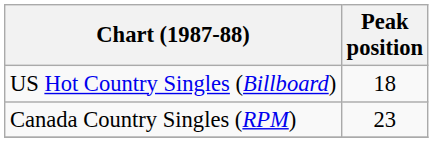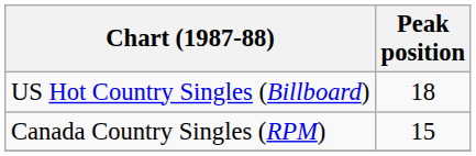Canada Country Singles (RPM) | Peak position: 23 -> 15
